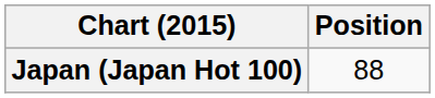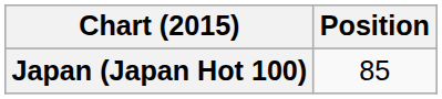Japan (Japan Hot 100) | Position: 88 -> 85
